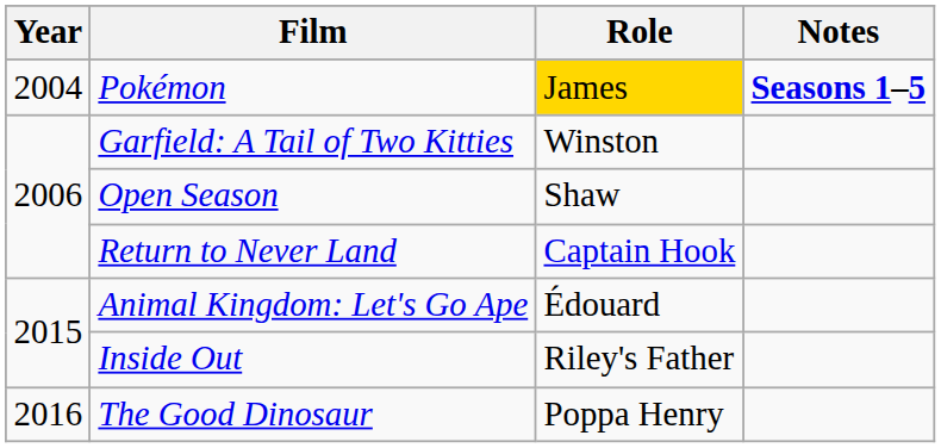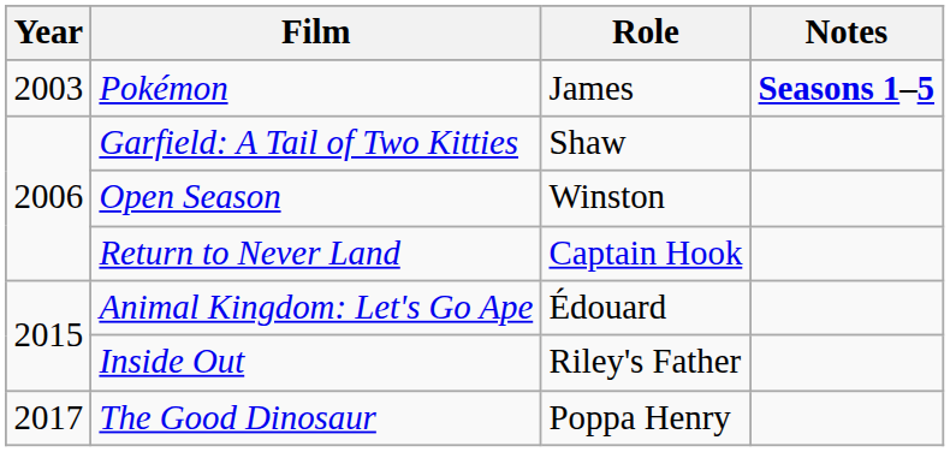Pokémon | Year: 2004 -> 2003
Pokémon | Role: gold background -> no background
Garfield: A Tail of Two Kitties | Role: Winston -> Shaw
Open Season | Role: Shaw -> Winston
The Good Dinosaur | Year: 2016 -> 2017
